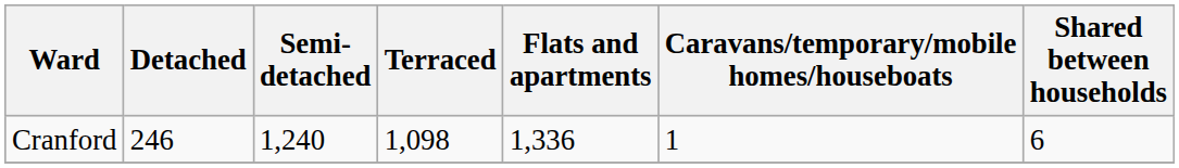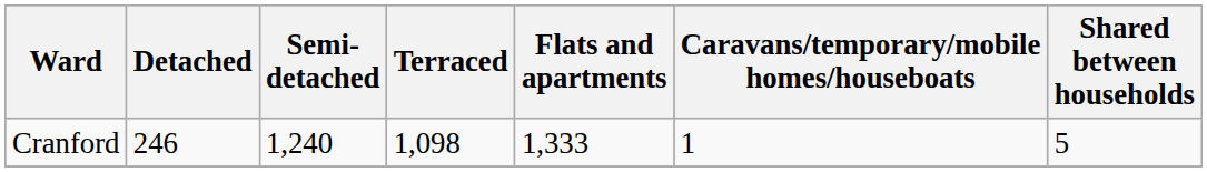Cranford | Flats and apartments: 1,336 -> 1,333
Cranford | Shared between households: 6 -> 5
